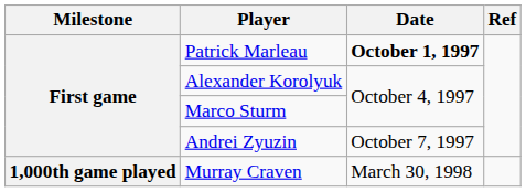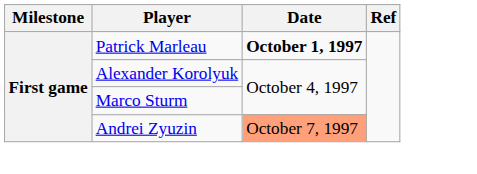Andrei Zyuzin | Date: no background -> lightsalmon background
- row: 1,000th game played | Murray Craven | March 30, 1998
